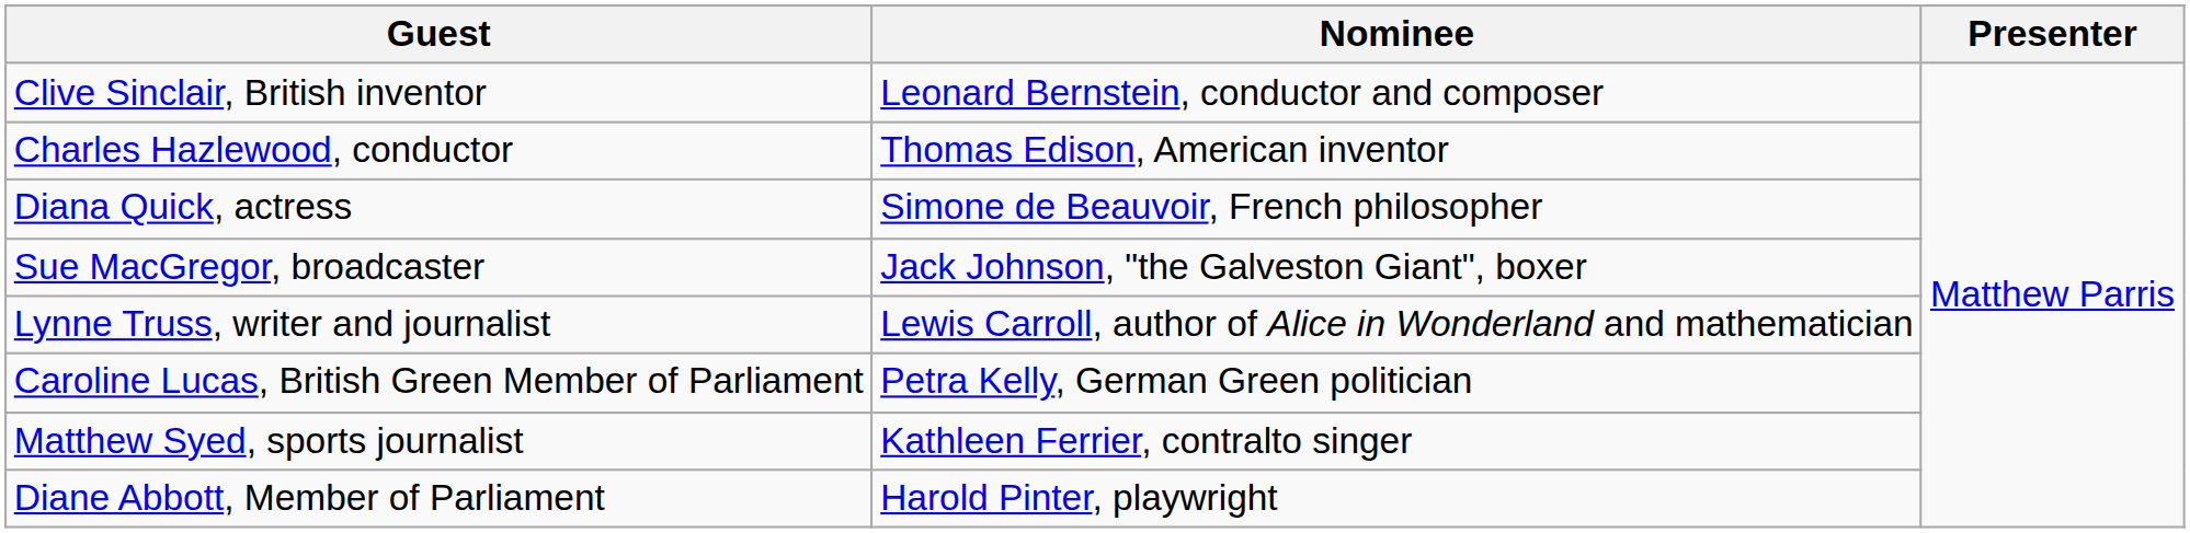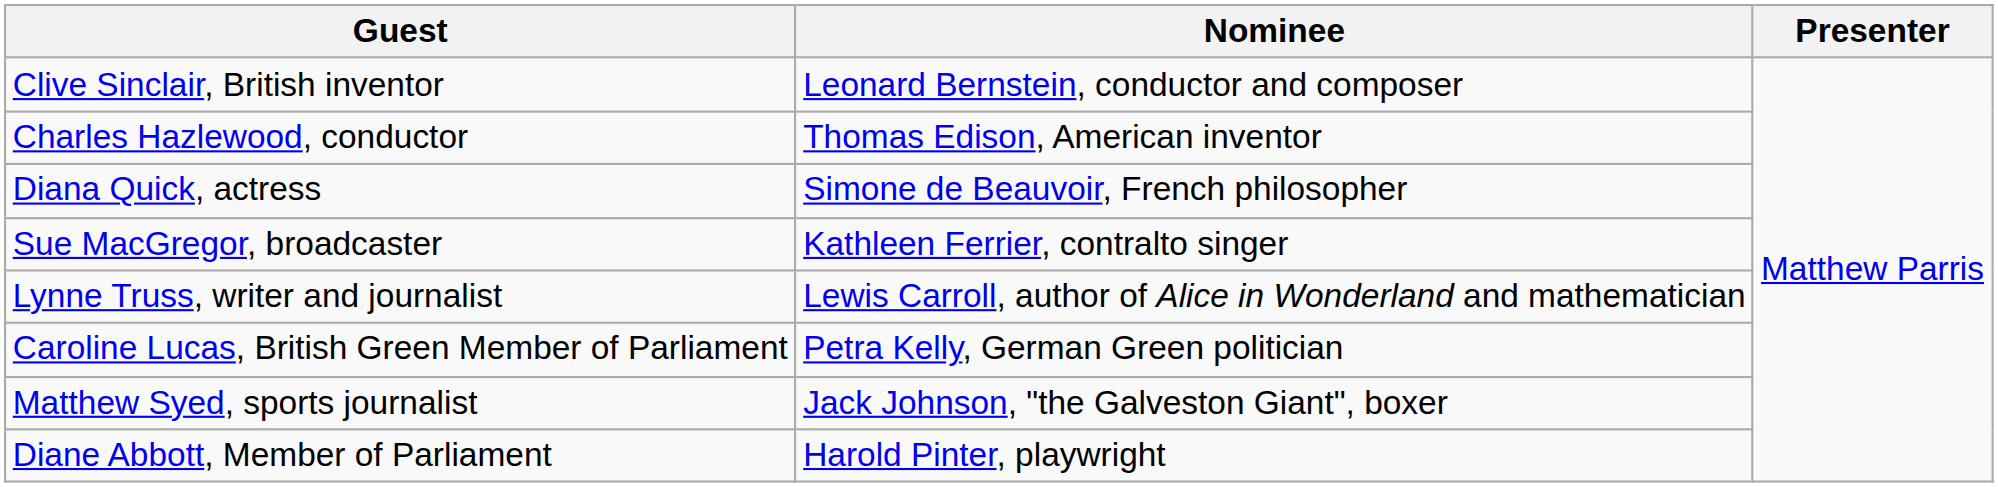Sue MacGregor, broadcaster | Nominee: Jack Johnson, "the Galveston Giant", boxer -> Kathleen Ferrier, contralto singer
Matthew Syed, sports journalist | Nominee: Kathleen Ferrier, contralto singer -> Jack Johnson, "the Galveston Giant", boxer
